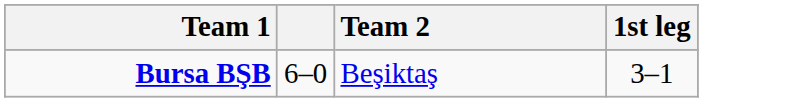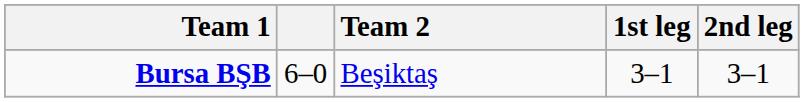+ column: 2nd leg | 3–1
